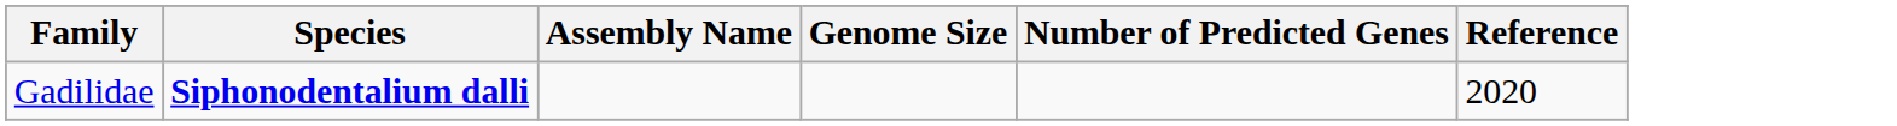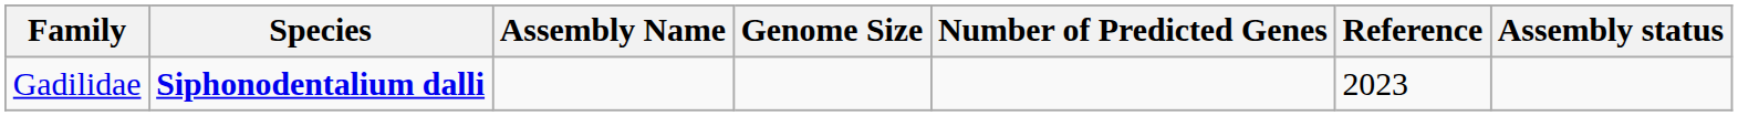+ column: Assembly status
Gadilidae | Reference: 2020 -> 2023
